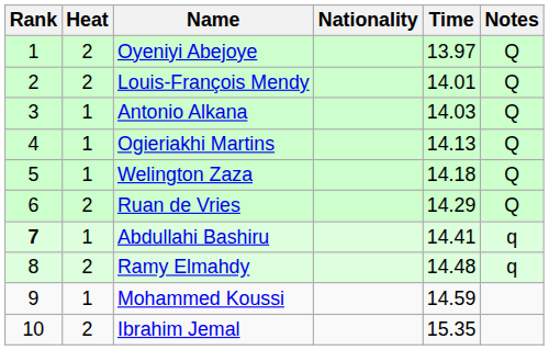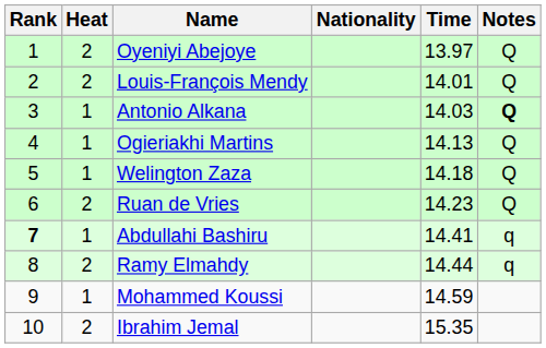Antonio Alkana | Notes: normal -> bold
Ruan de Vries | Time: 14.29 -> 14.23
Ramy Elmahdy | Time: 14.48 -> 14.44
